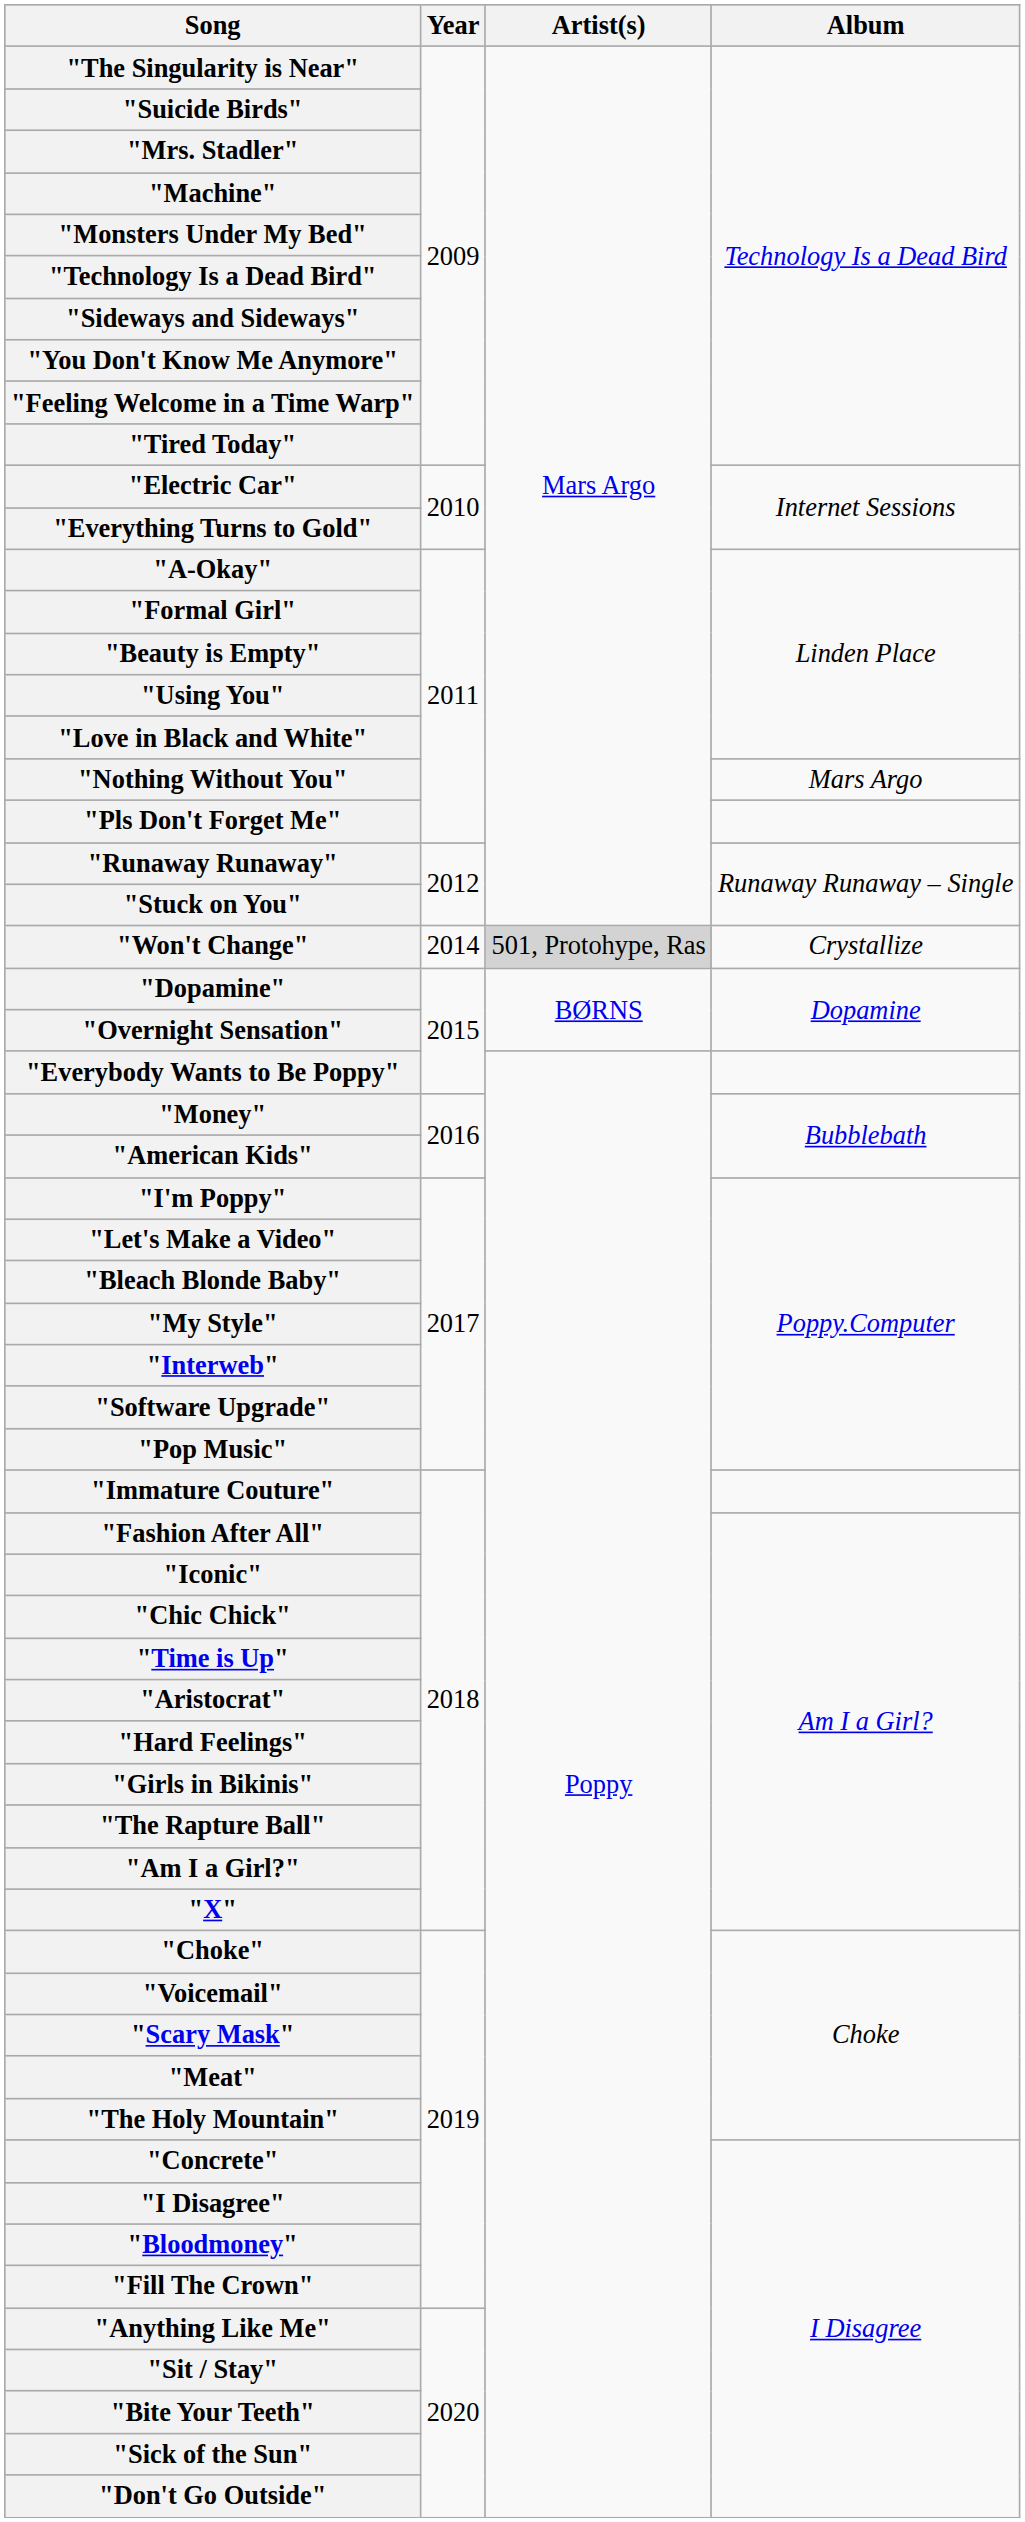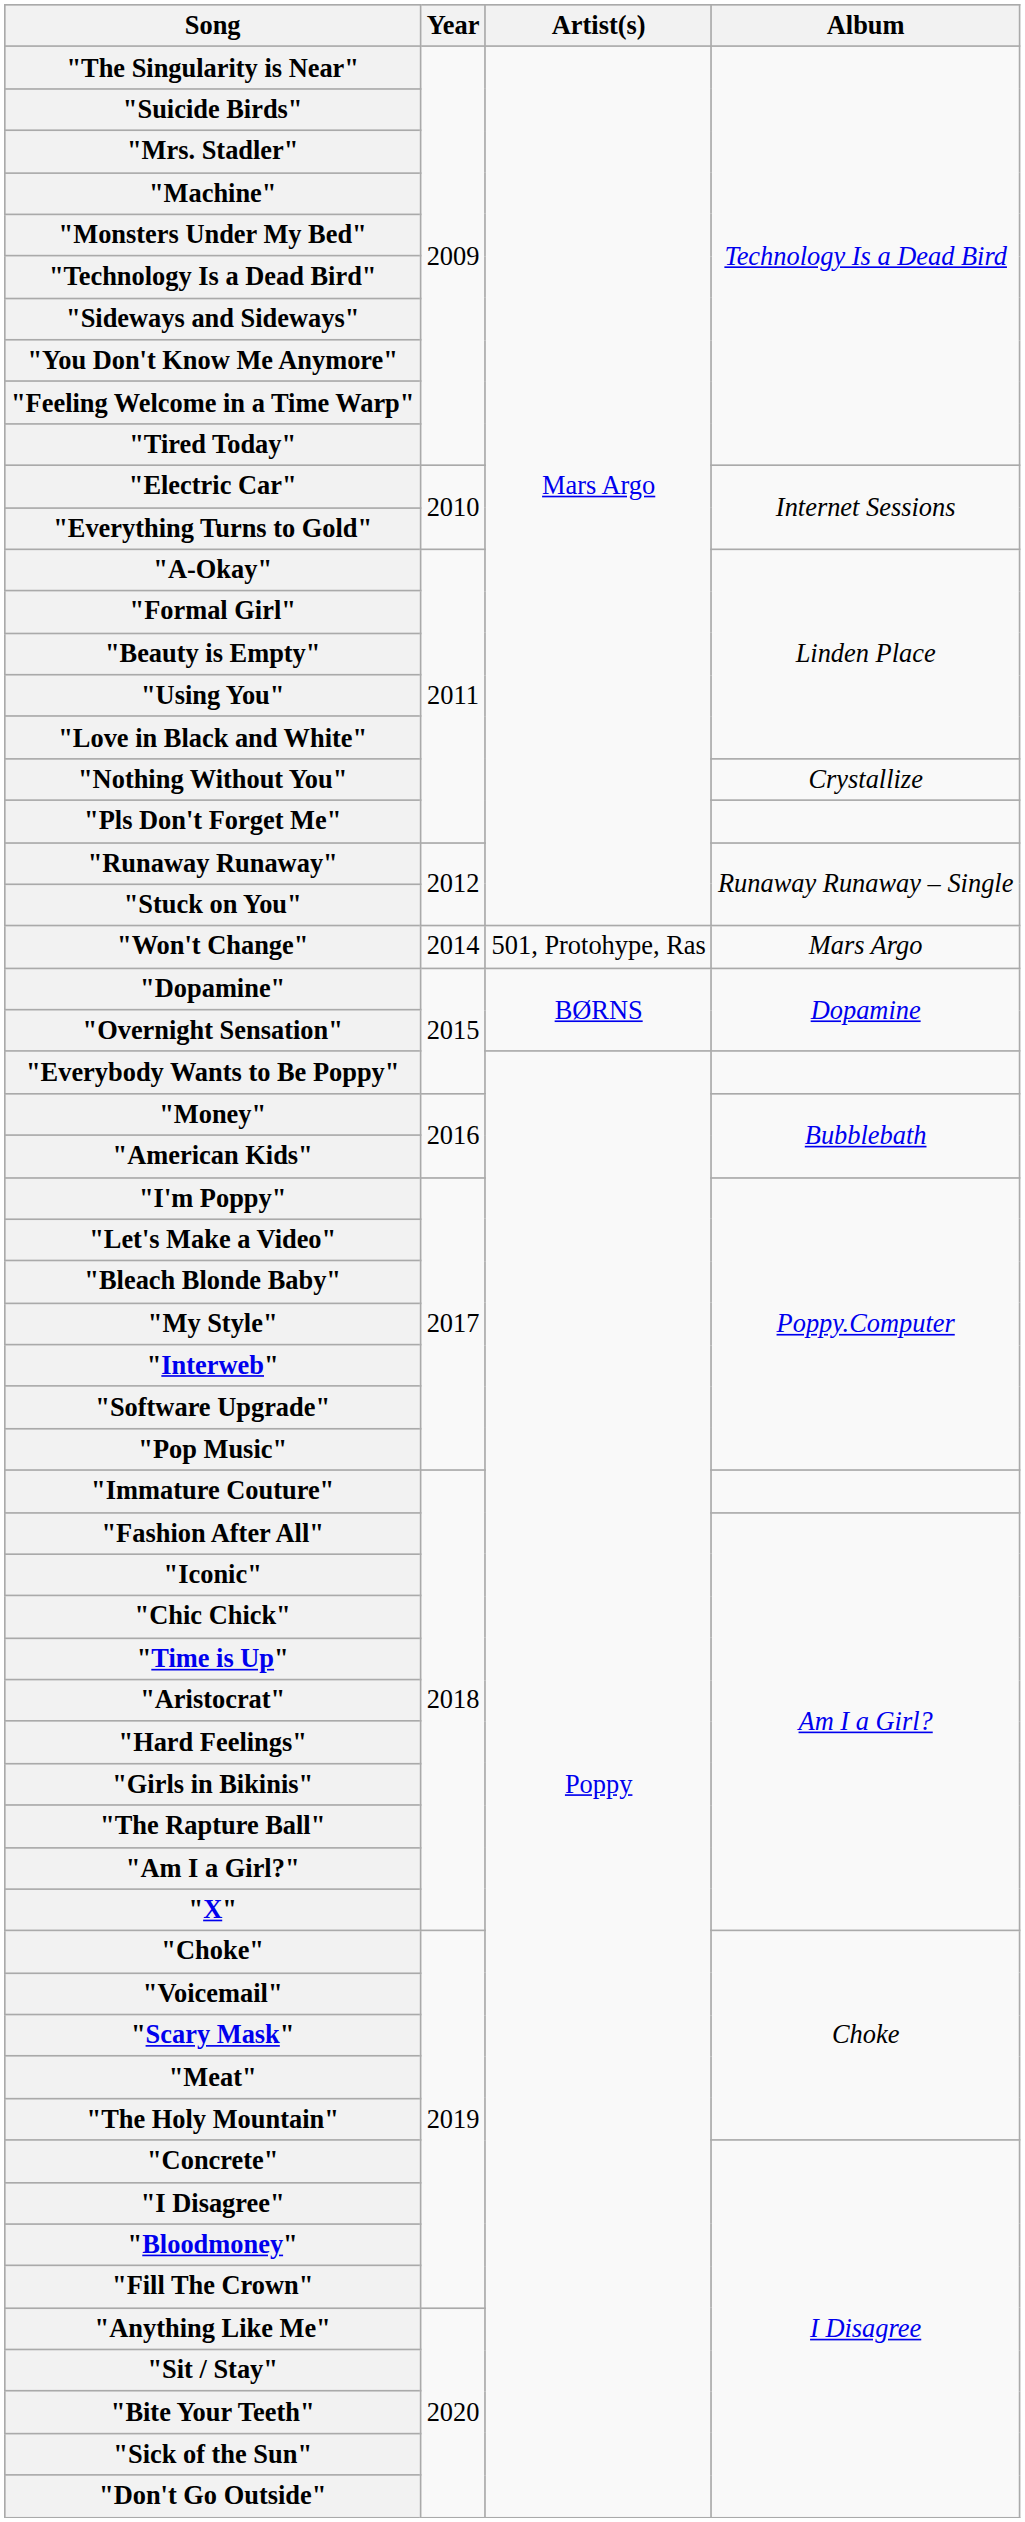"Nothing Without You" | Album: Mars Argo -> Crystallize
"Won't Change" | Artist(s): lightgrey background -> no background
"Won't Change" | Album: Crystallize -> Mars Argo
